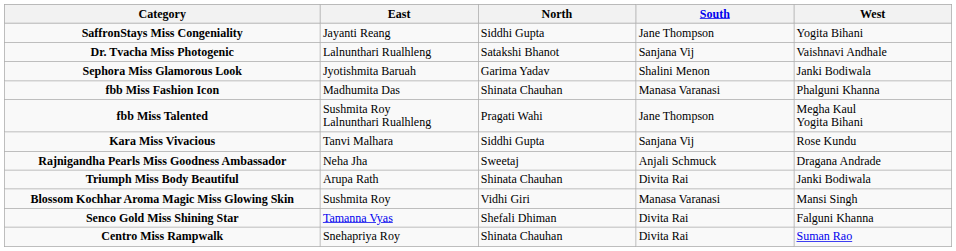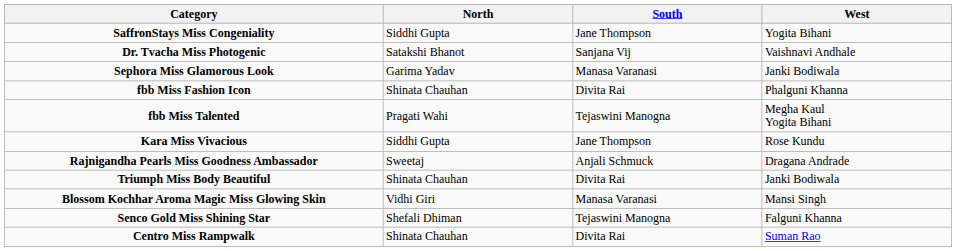- column: East | Jayanti Reang | Lalnunthari Rualhleng | Jyotishmita Baruah | Madhumita Das | Sushmita Roy Lalnunthari Rualhleng | Tanvi Malhara | Neha Jha | Arupa Rath | Sushmita Roy | Tamanna Vyas | Snehapriya Roy
Sephora Miss Glamorous Look | South: Shalini Menon -> Manasa Varanasi
fbb Miss Fashion Icon | South: Manasa Varanasi -> Divita Rai
fbb Miss Talented | South: Jane Thompson -> Tejaswini Manogna
Kara Miss Vivacious | South: Sanjana Vij -> Jane Thompson
Senco Gold Miss Shining Star | South: Divita Rai -> Tejaswini Manogna
